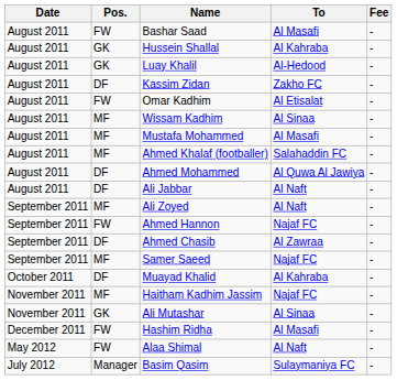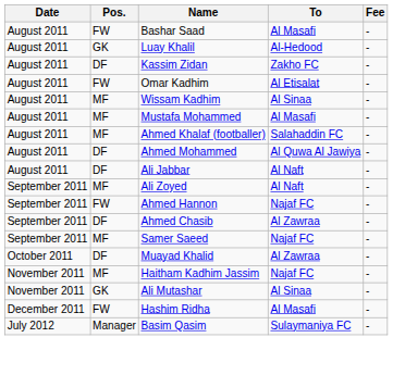- row: August 2011 | GK | Hussein Shallal | Al Kahraba | -
Muayad Khalid | To: Al Kahraba -> Al Zawraa
- row: May 2012 | FW | Alaa Shimal | Al Naft | -
